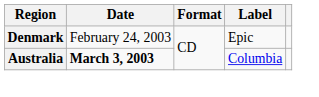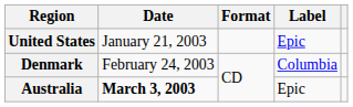+ row: United States | January 21, 2003 | Epic
Denmark | Label: Epic -> Columbia
Australia | Label: Columbia -> Epic
